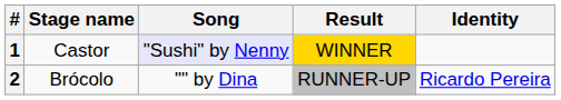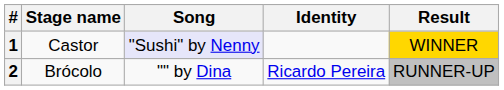columns swapped: Identity <-> Result
